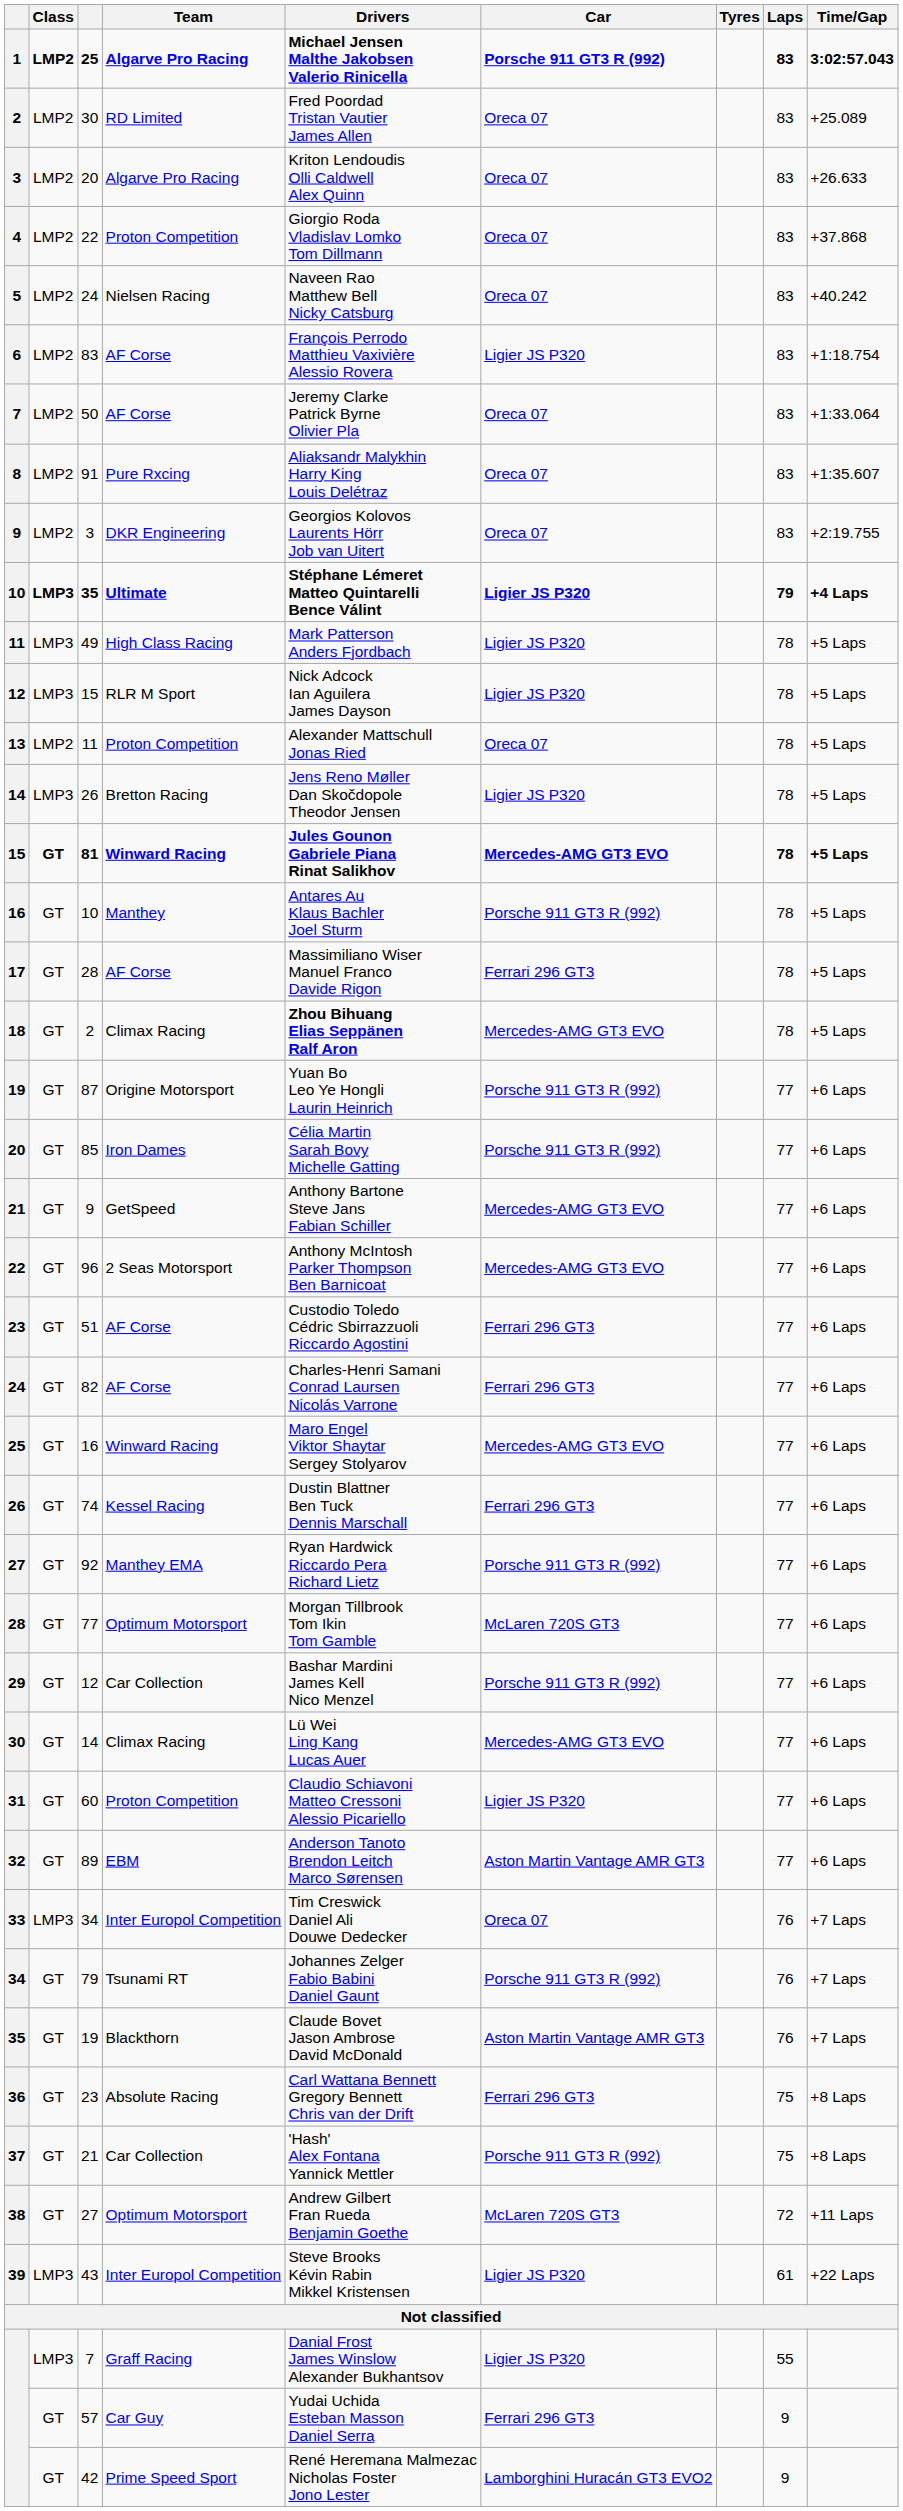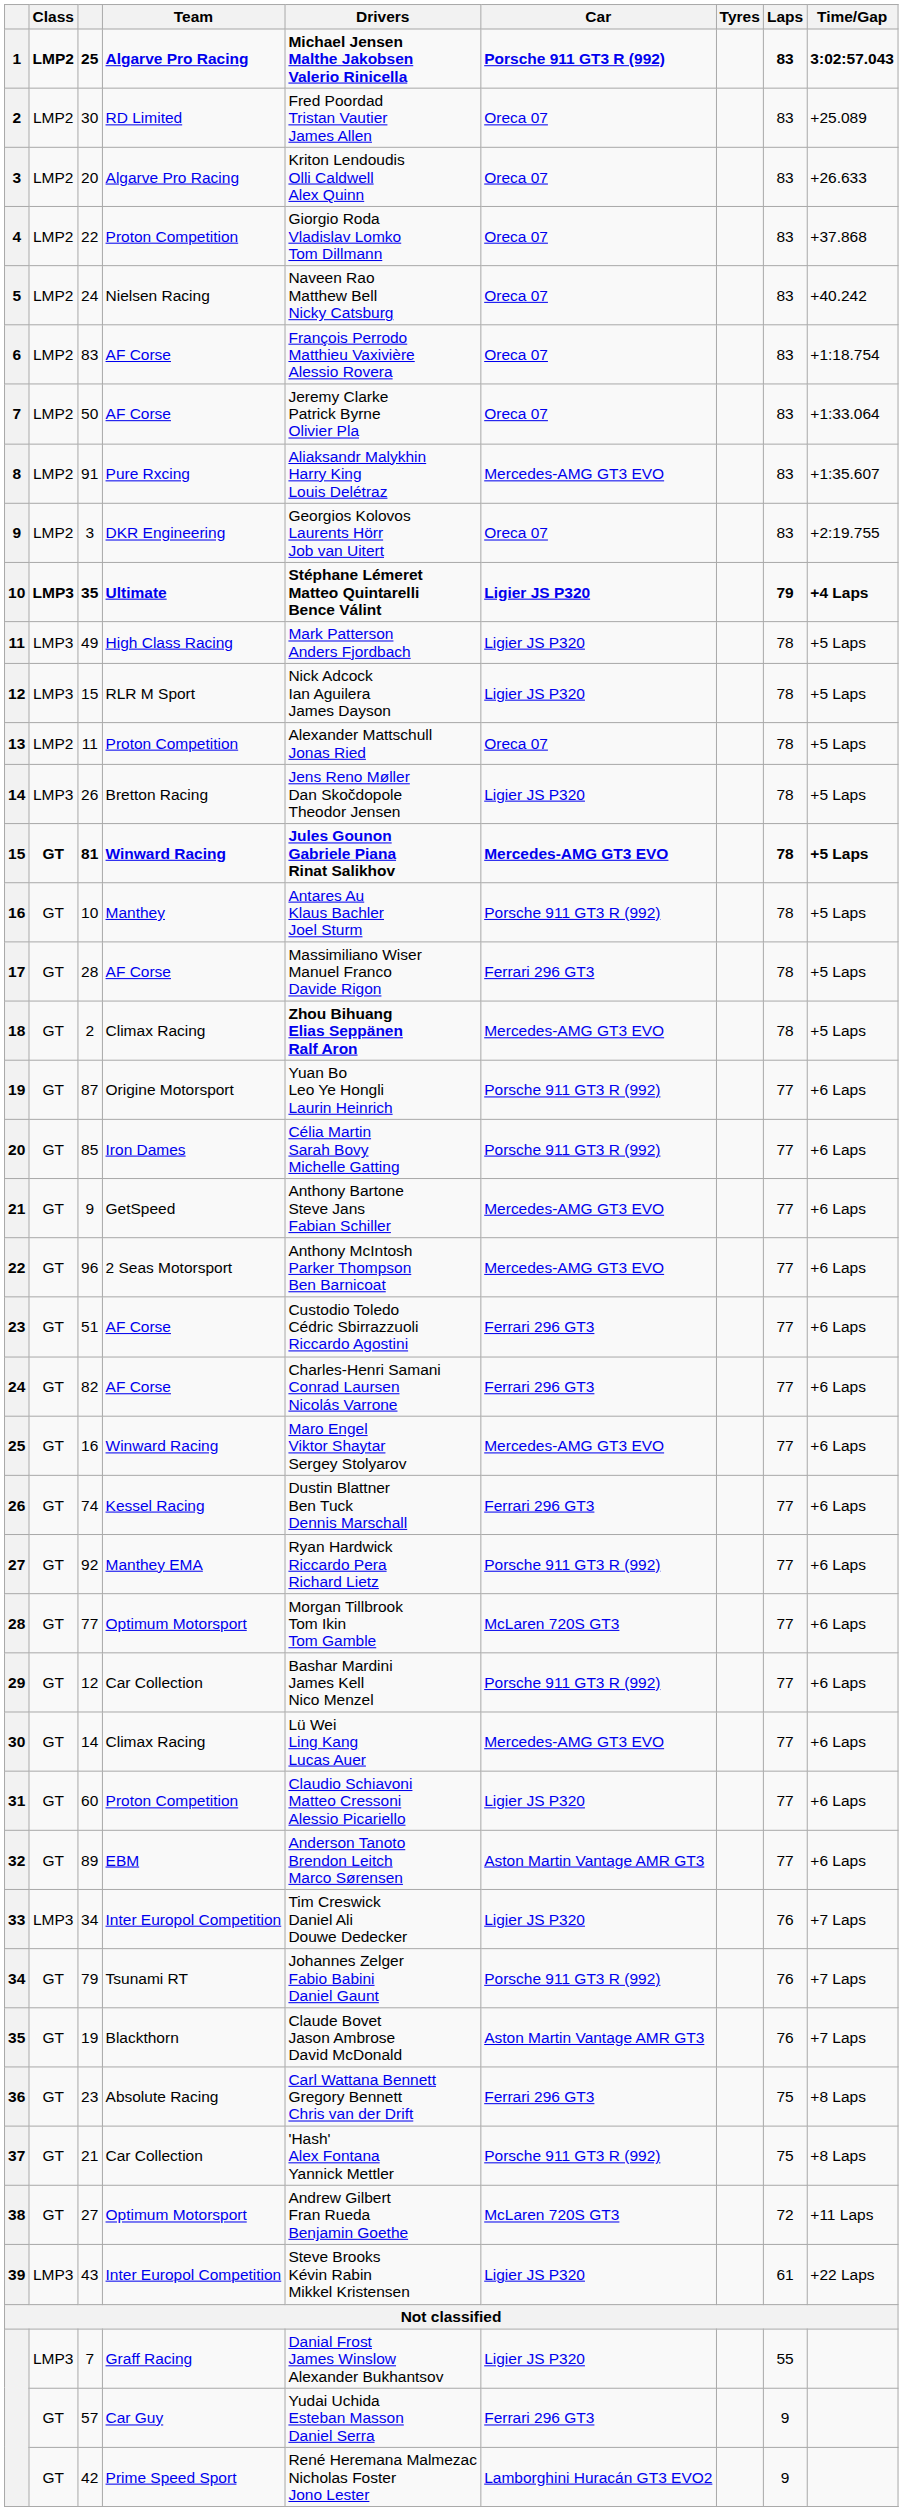6 | Car: Ligier JS P320 -> Oreca 07
8 | Car: Oreca 07 -> Mercedes-AMG GT3 EVO
33 | Car: Oreca 07 -> Ligier JS P320
